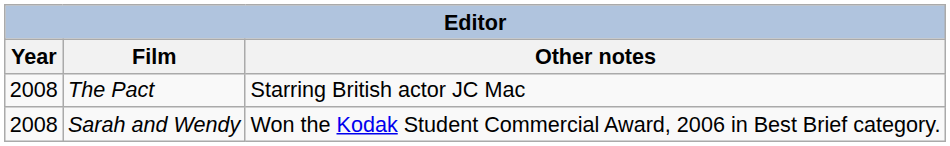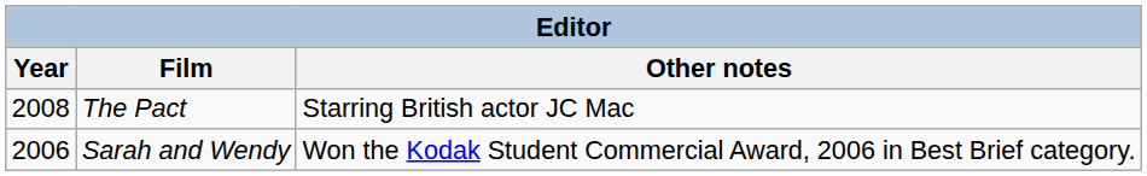Sarah and Wendy | Year: 2008 -> 2006
